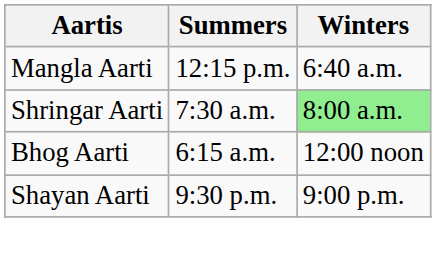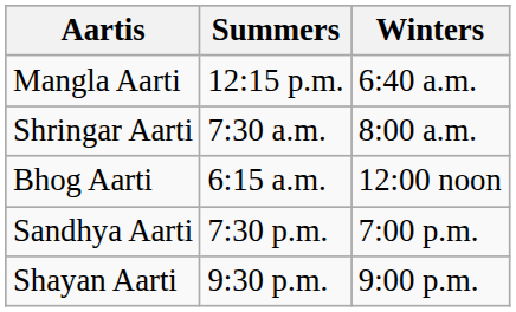Shringar Aarti | Winters: lightgreen background -> no background
+ row: Sandhya Aarti | 7:30 p.m. | 7:00 p.m.
